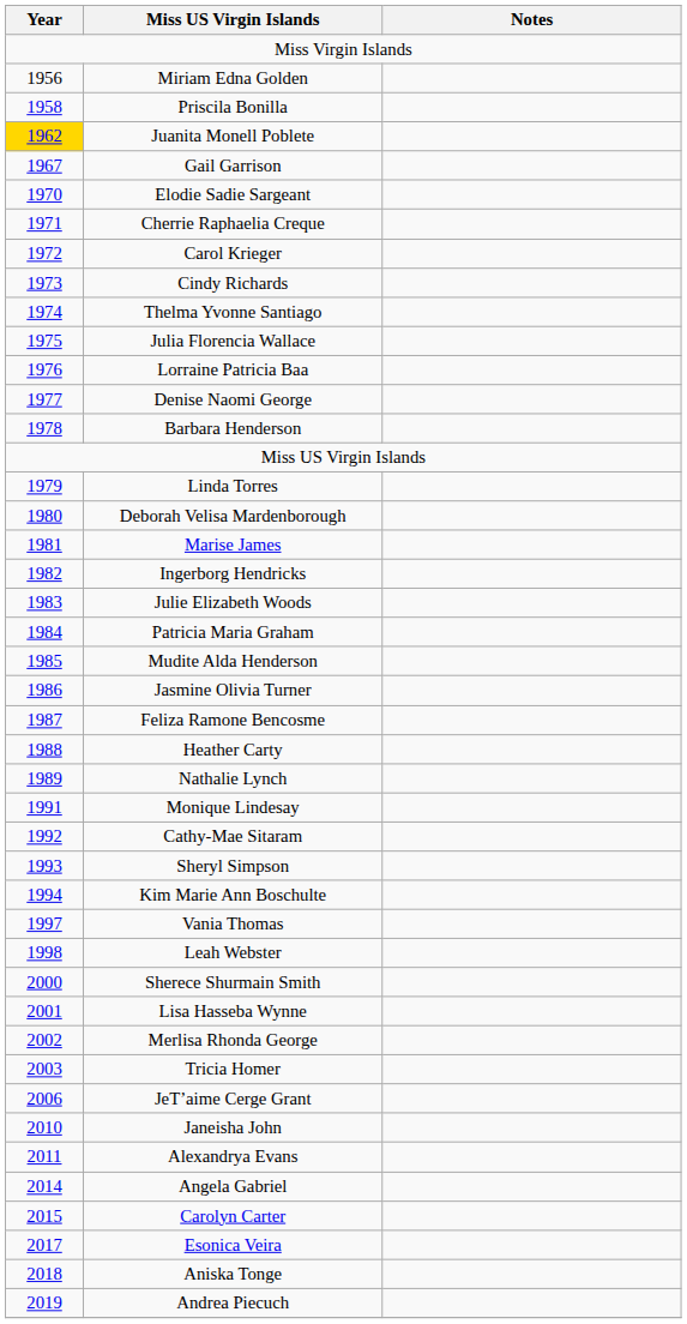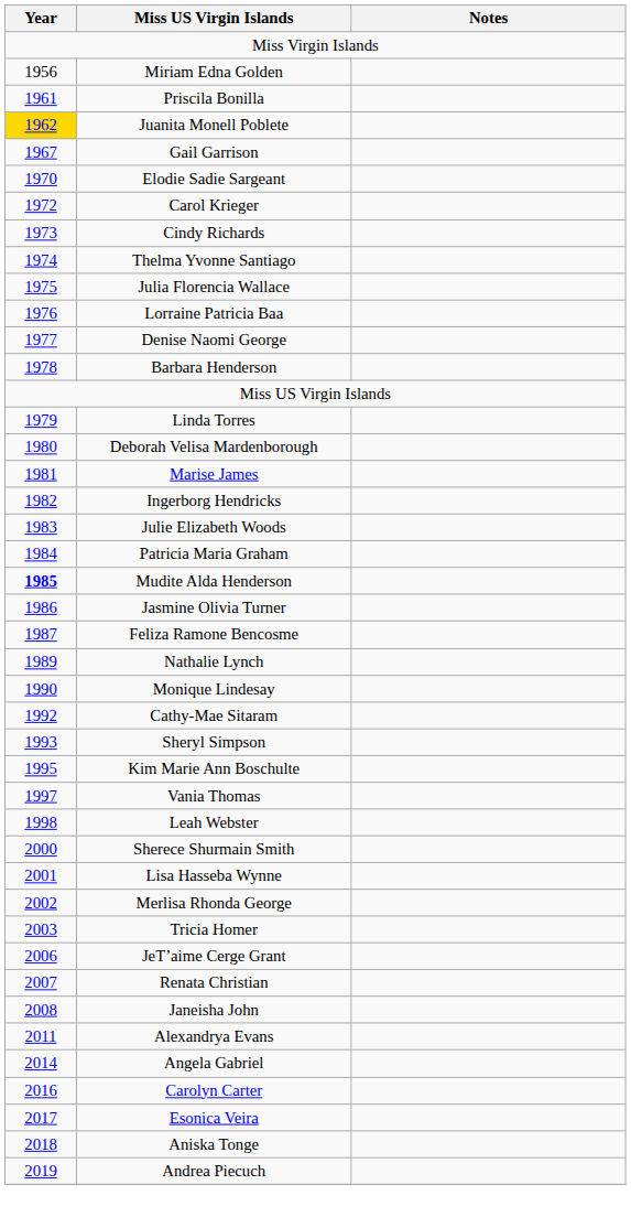Priscila Bonilla | Year: 1958 -> 1961
- row: 1971 | Cherrie Raphaelia Creque
Mudite Alda Henderson | Year: normal -> bold
- row: 1988 | Heather Carty
Monique Lindesay | Year: 1991 -> 1990
Kim Marie Ann Boschulte | Year: 1994 -> 1995
+ row: 2007 | Renata Christian
Janeisha John | Year: 2010 -> 2008
Carolyn Carter | Year: 2015 -> 2016
